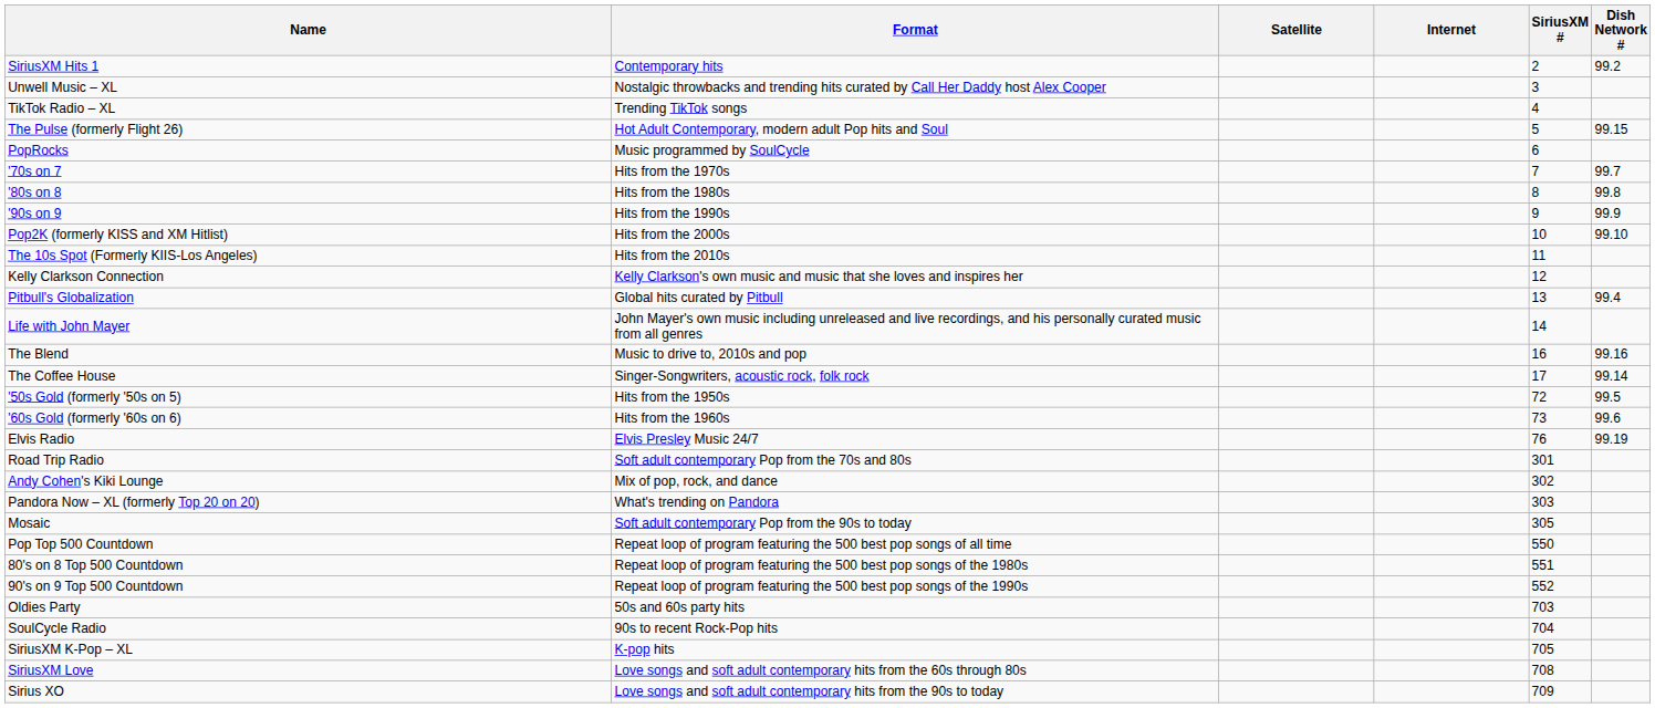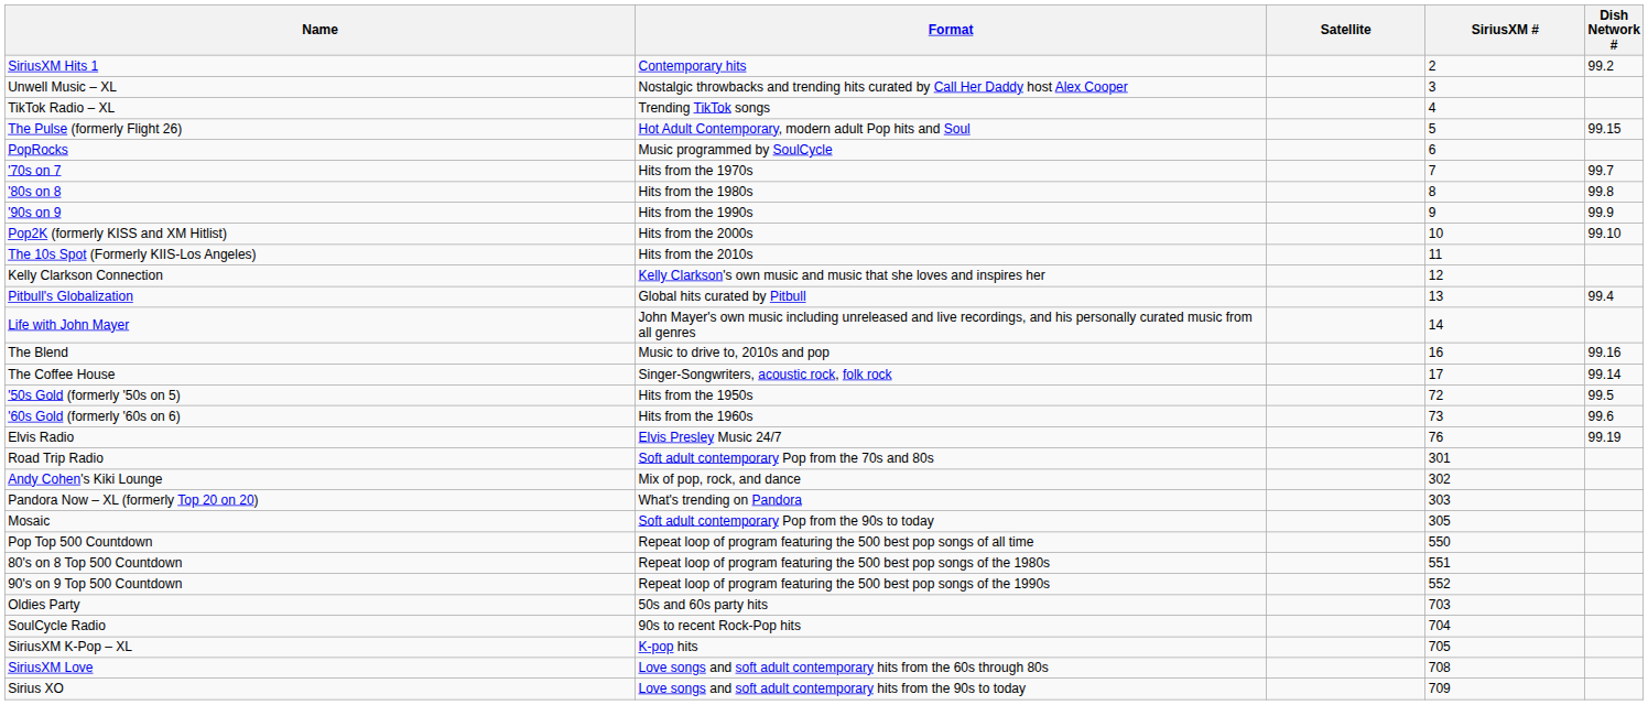- column: Internet
